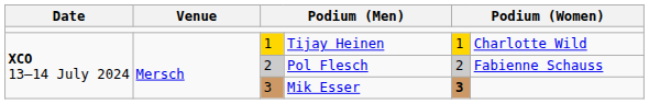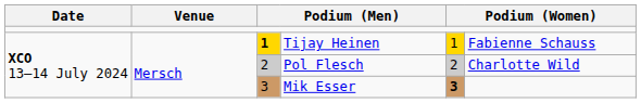Tijay Heinen | column 3: normal -> bold
Tijay Heinen | column 6: Charlotte Wild -> Fabienne Schauss
Pol Flesch | column 6: Fabienne Schauss -> Charlotte Wild
